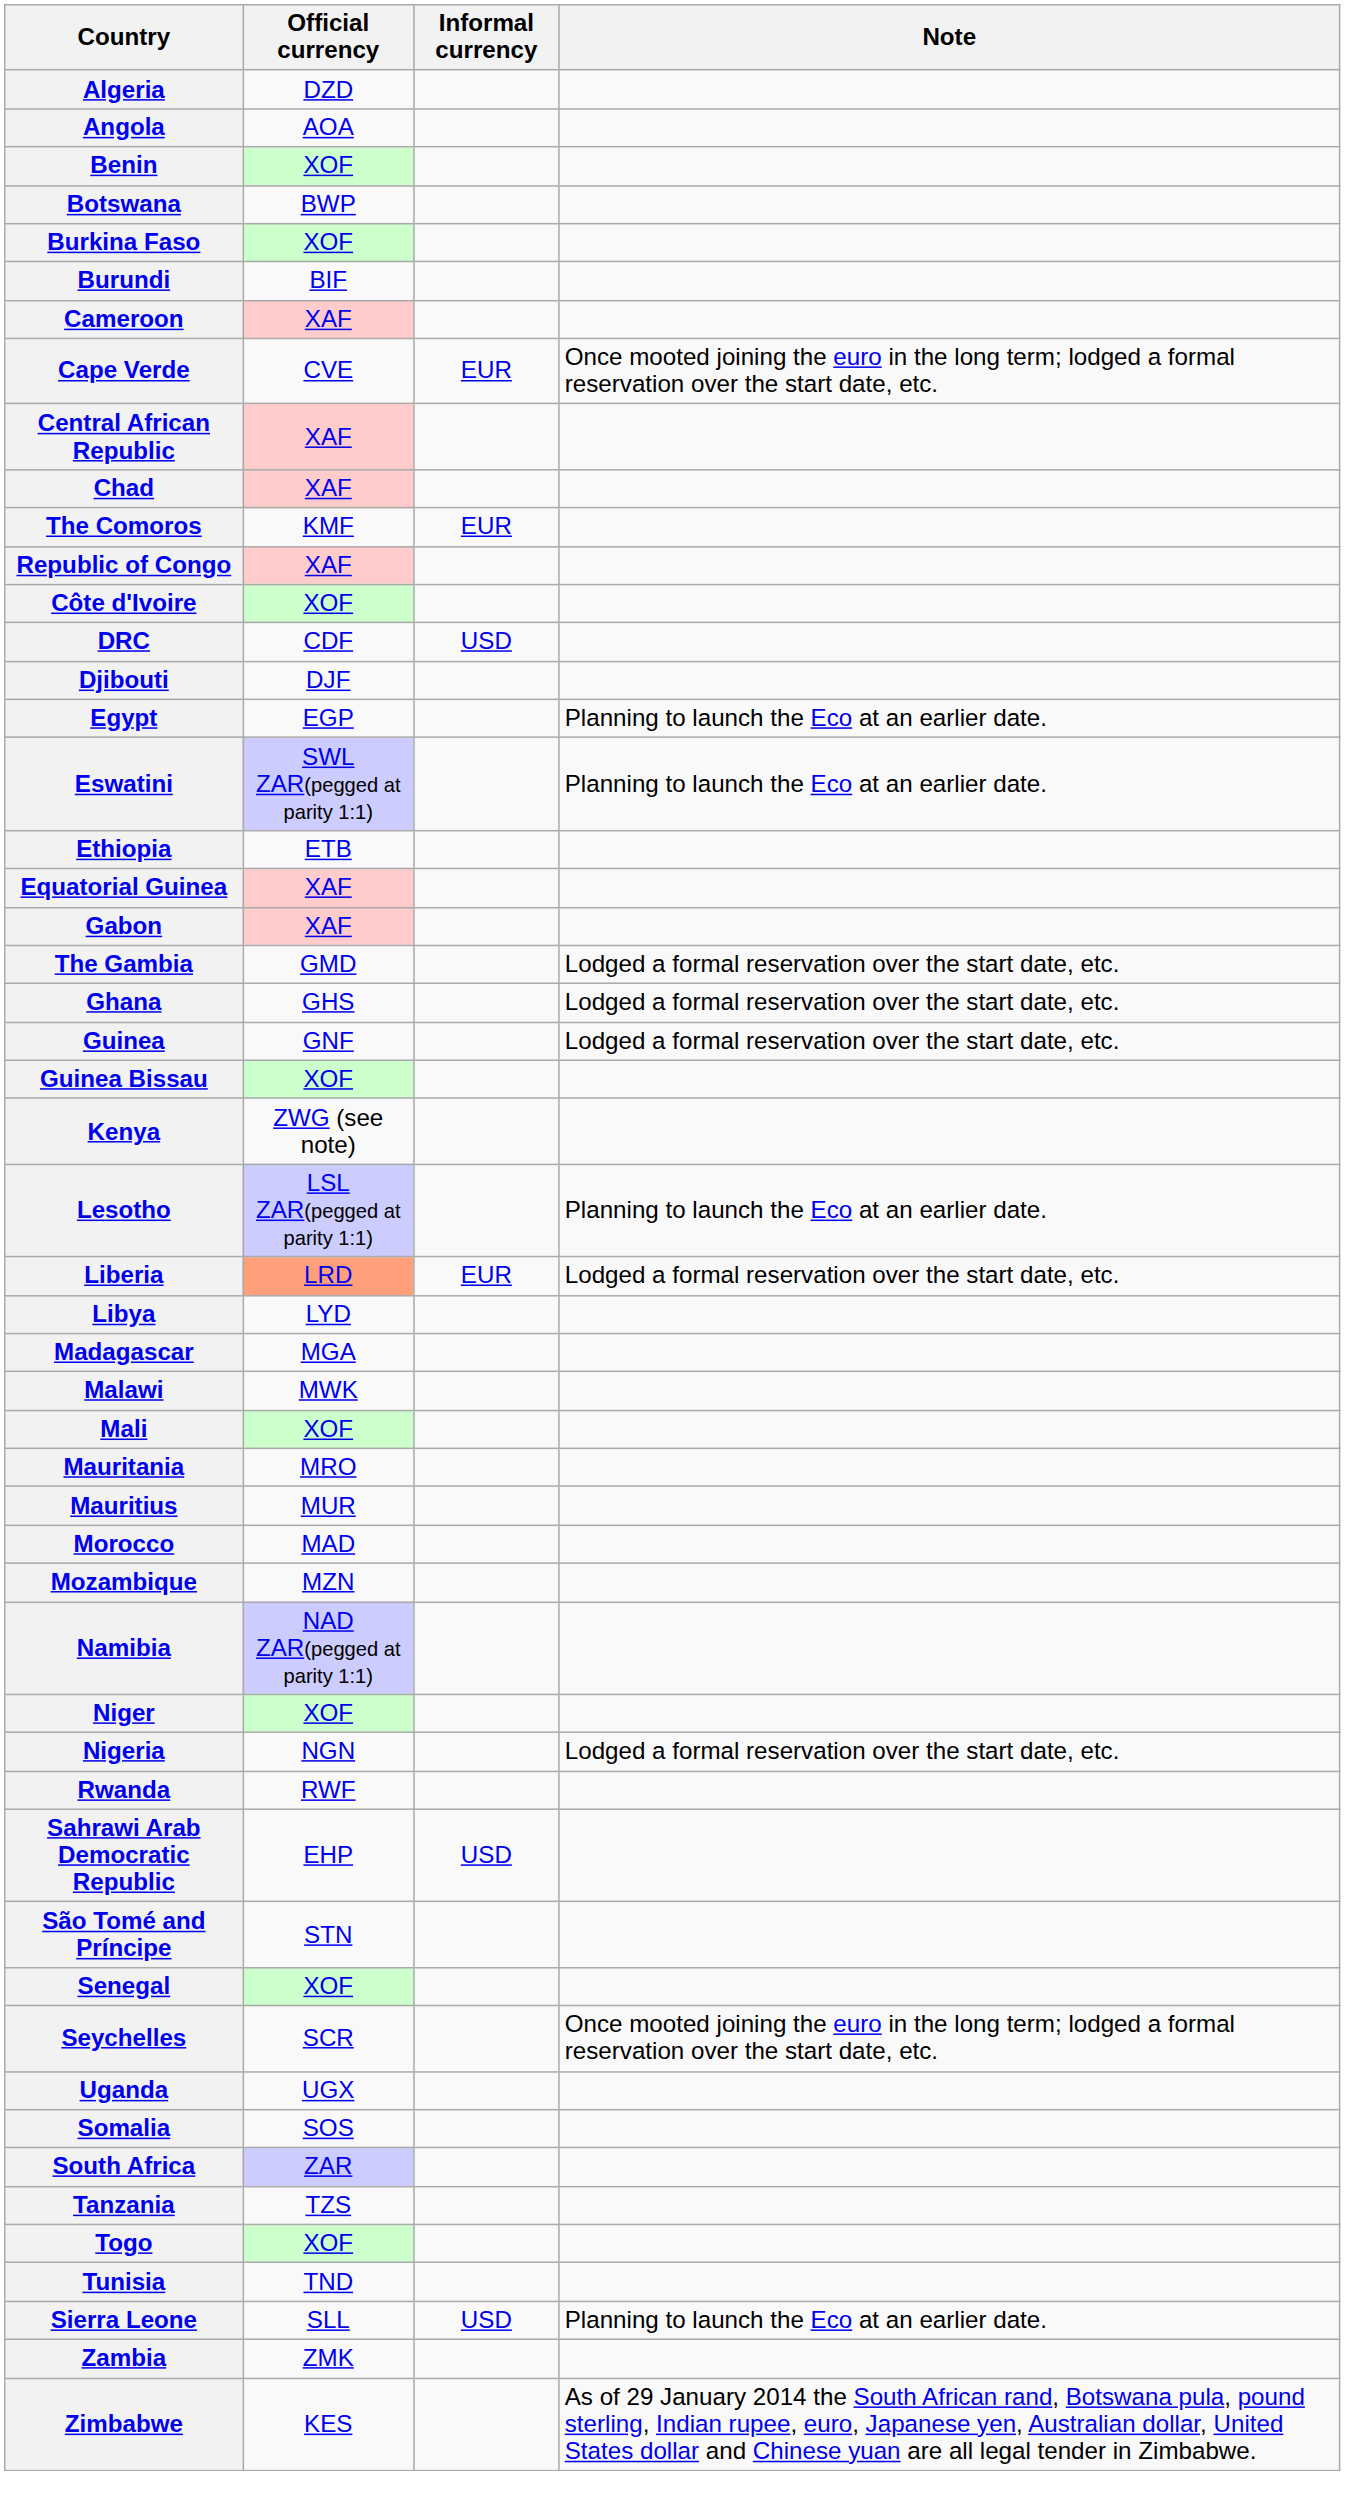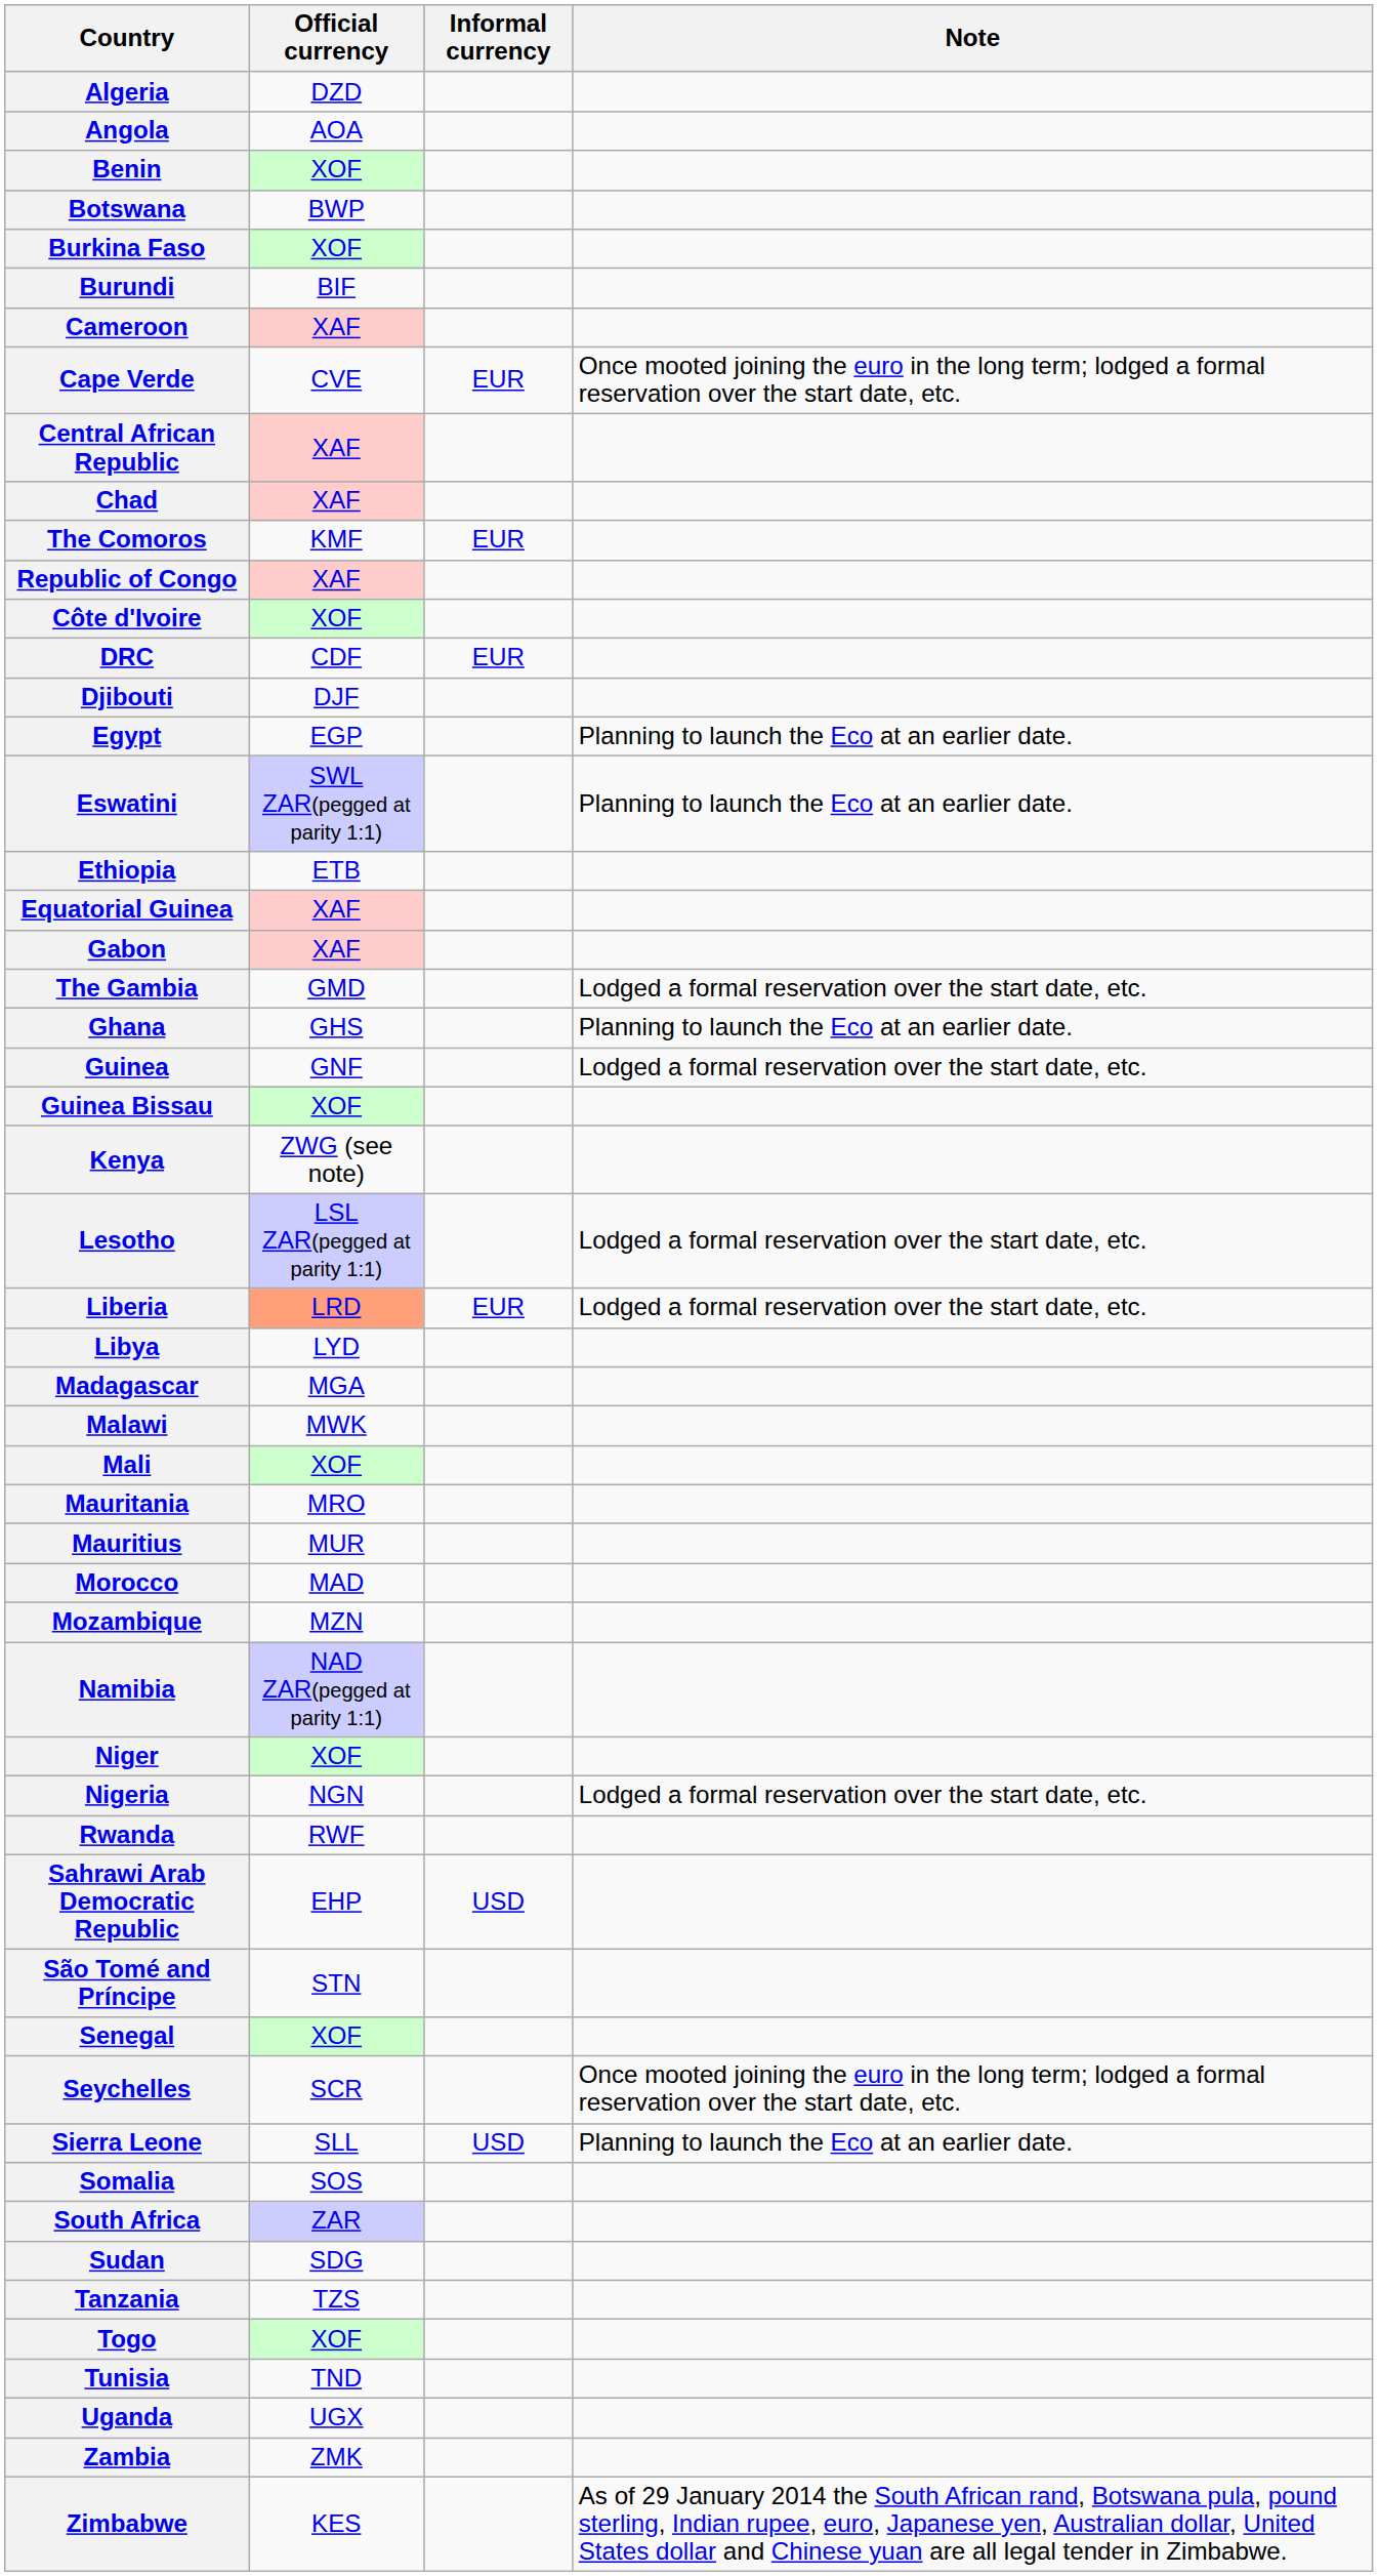DRC | Informal currency: USD -> EUR
Ghana | Note: Lodged a formal reservation over the start date, etc. -> Planning to launch the Eco at an earlier date.
Lesotho | Note: Planning to launch the Eco at an earlier date. -> Lodged a formal reservation over the start date, etc.
rows swapped: Sierra Leone <-> Uganda
+ row: Sudan | SDG
